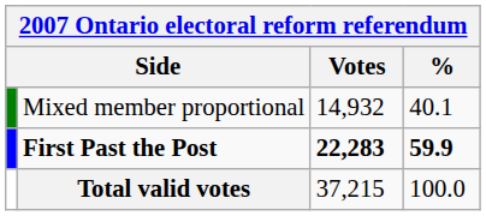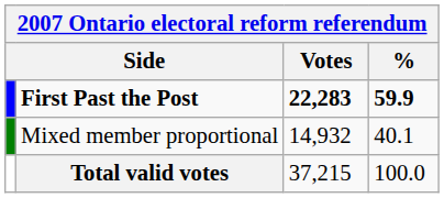rows swapped: First Past the Post <-> Mixed member proportional
